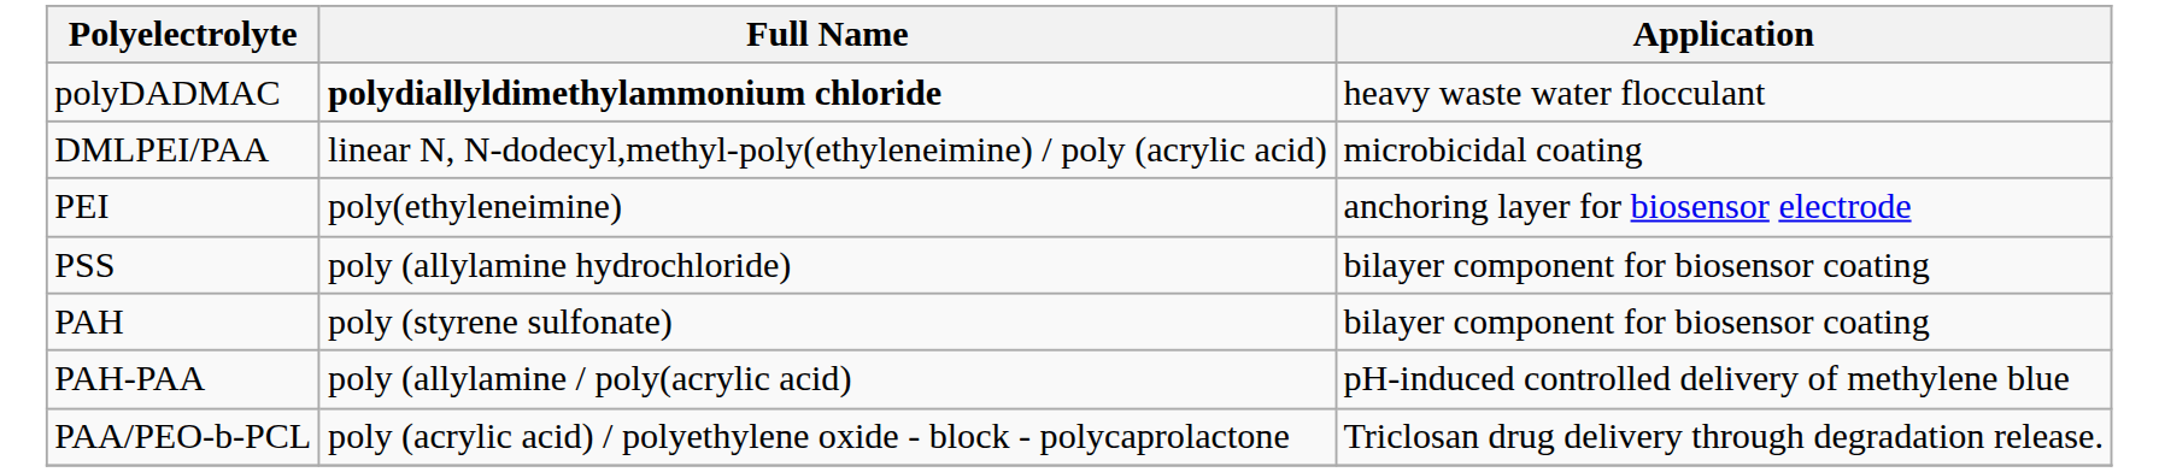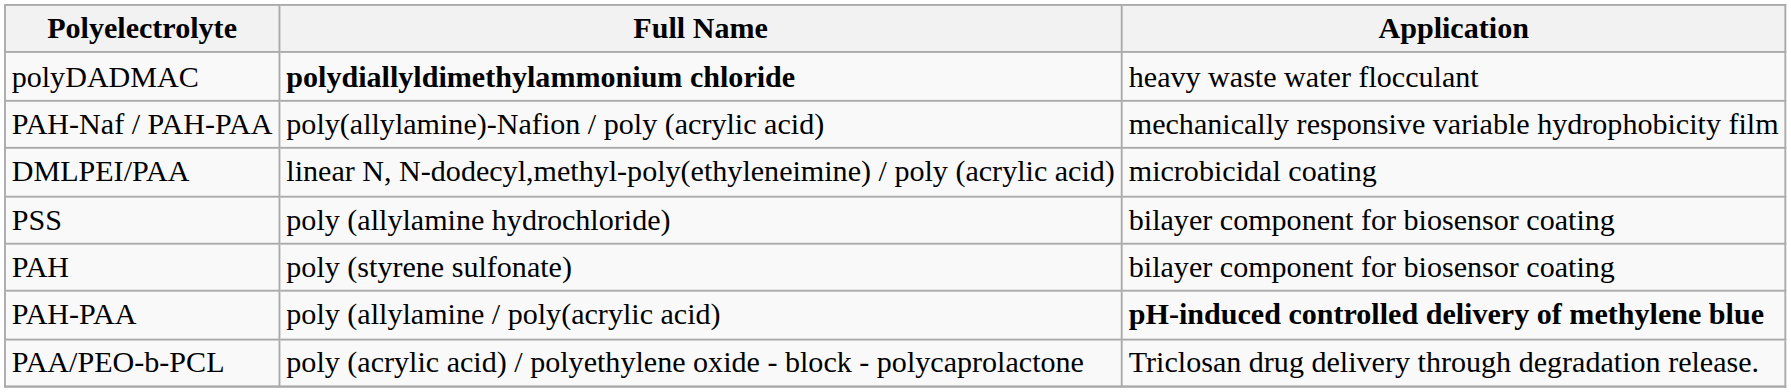+ row: PAH-Naf / PAH-PAA | poly(allylamine)-Nafion / poly (acrylic acid) | mechanically responsive variable hydrophobicity film
- row: PEI | poly(ethyleneimine) | anchoring layer for biosensor electrode
PAH-PAA | Application: normal -> bold
